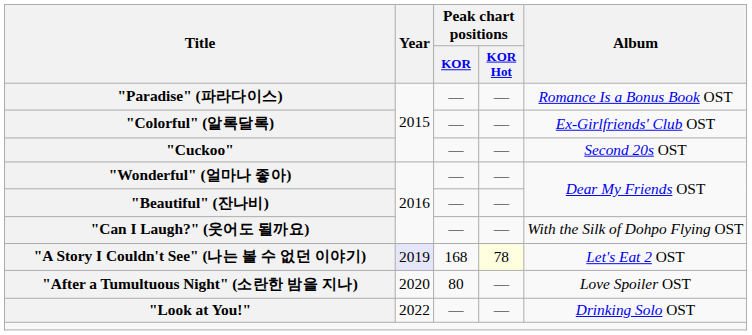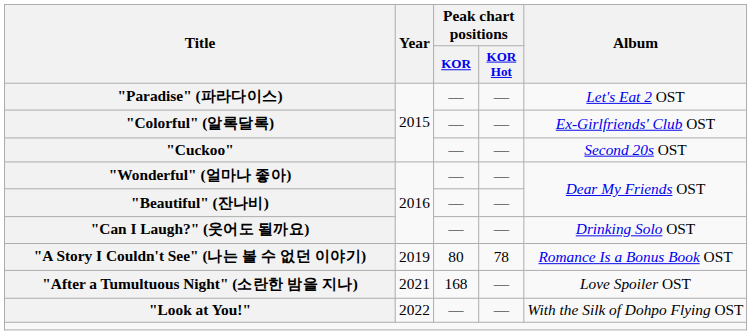"Paradise" (파라다이스) | Album: Romance Is a Bonus Book OST -> Let's Eat 2 OST
"Can I Laugh?" (웃어도 될까요) | Album: With the Silk of Dohpo Flying OST -> Drinking Solo OST
"A Story I Couldn't See" (나는 볼 수 없던 이야기) | Year: lavender background -> no background
"A Story I Couldn't See" (나는 볼 수 없던 이야기) | Peak chart positions / KOR: 168 -> 80
"A Story I Couldn't See" (나는 볼 수 없던 이야기) | Peak chart positions / KOR Hot: lightyellow background -> no background
"A Story I Couldn't See" (나는 볼 수 없던 이야기) | Album: Let's Eat 2 OST -> Romance Is a Bonus Book OST
"After a Tumultuous Night" (소란한 밤을 지나) | Year: 2020 -> 2021
"After a Tumultuous Night" (소란한 밤을 지나) | Peak chart positions / KOR: 80 -> 168
"Look at You!" | Album: Drinking Solo OST -> With the Silk of Dohpo Flying OST
